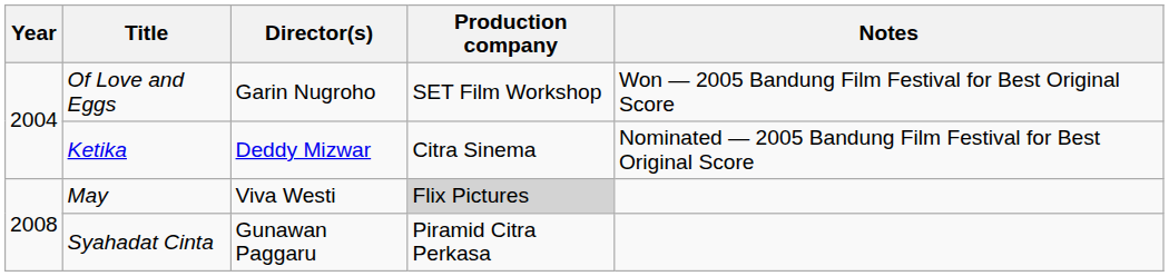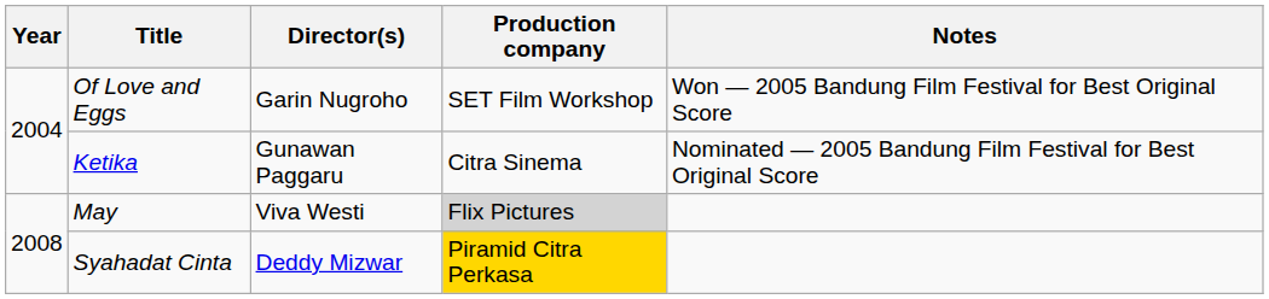Ketika | Director(s): Deddy Mizwar -> Gunawan Paggaru
Syahadat Cinta | Director(s): Gunawan Paggaru -> Deddy Mizwar
Syahadat Cinta | Production company: no background -> gold background
